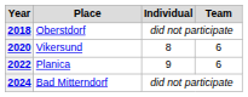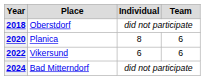2020 | Place: Vikersund -> Planica
2022 | Place: Planica -> Vikersund
2022 | Individual: 9 -> 6
